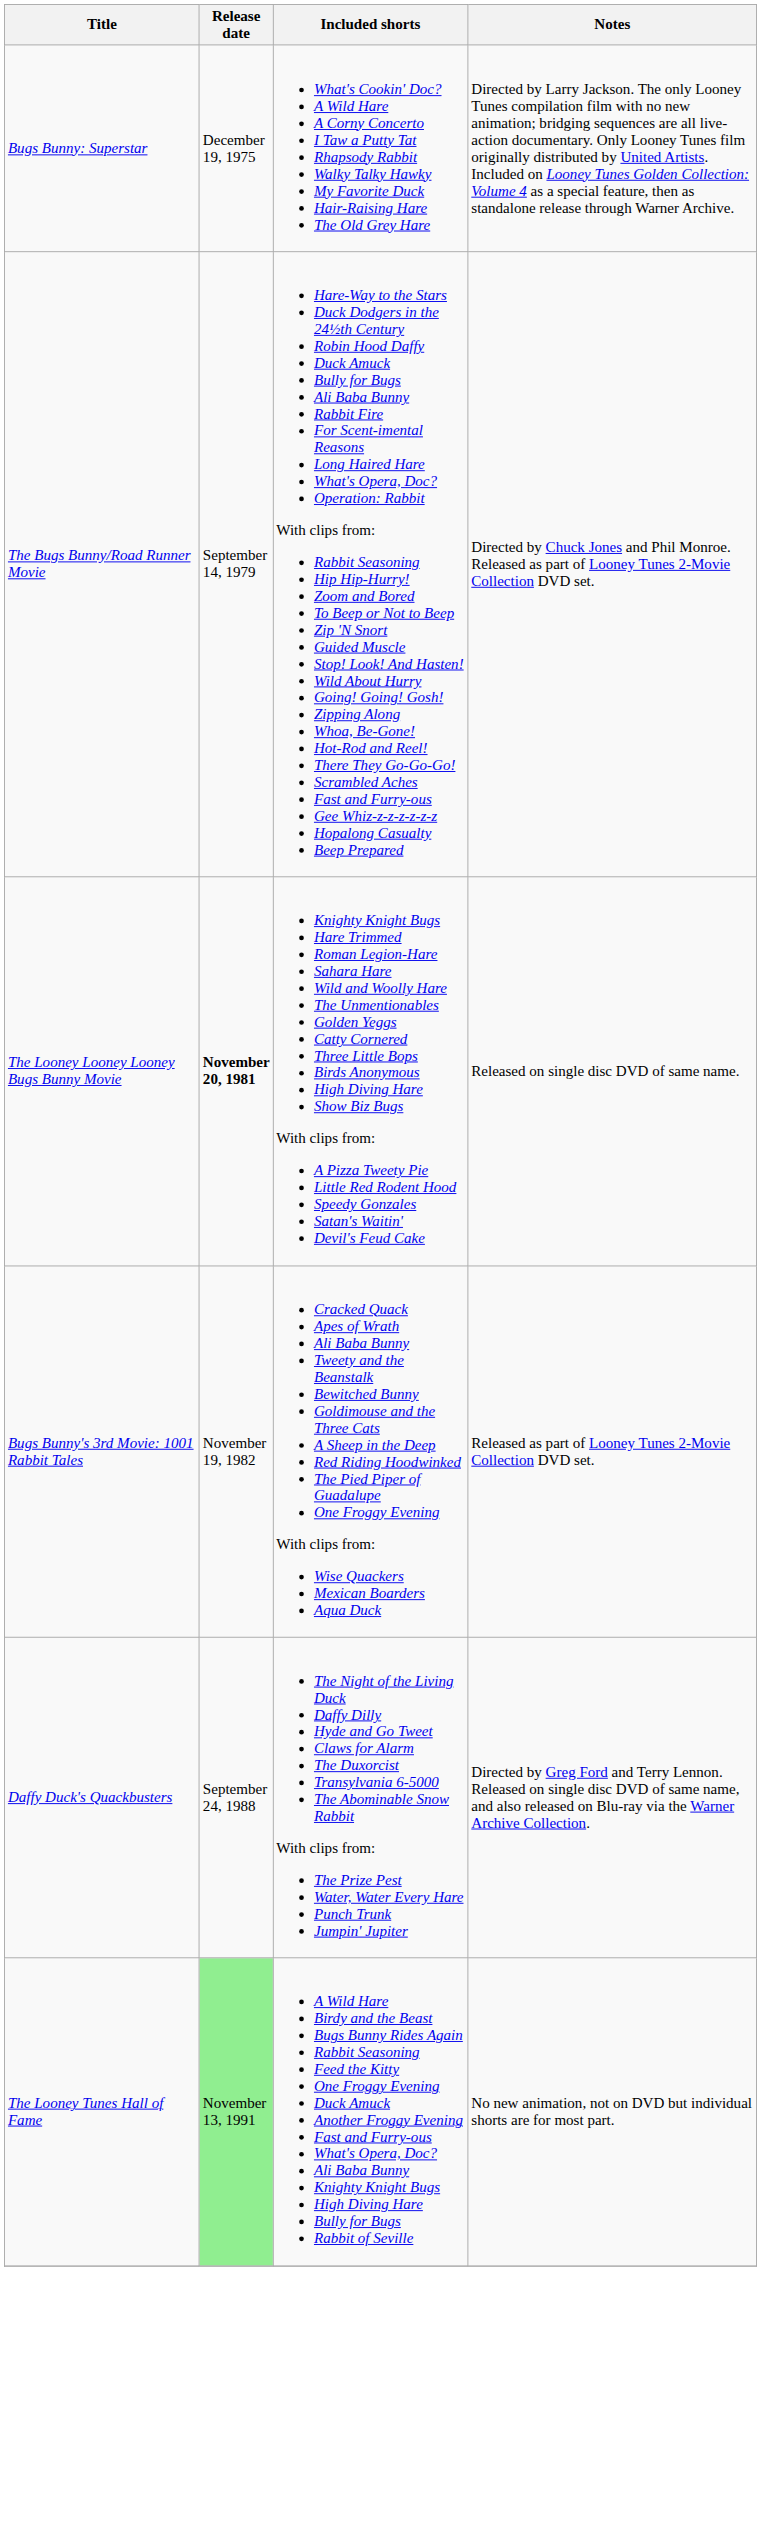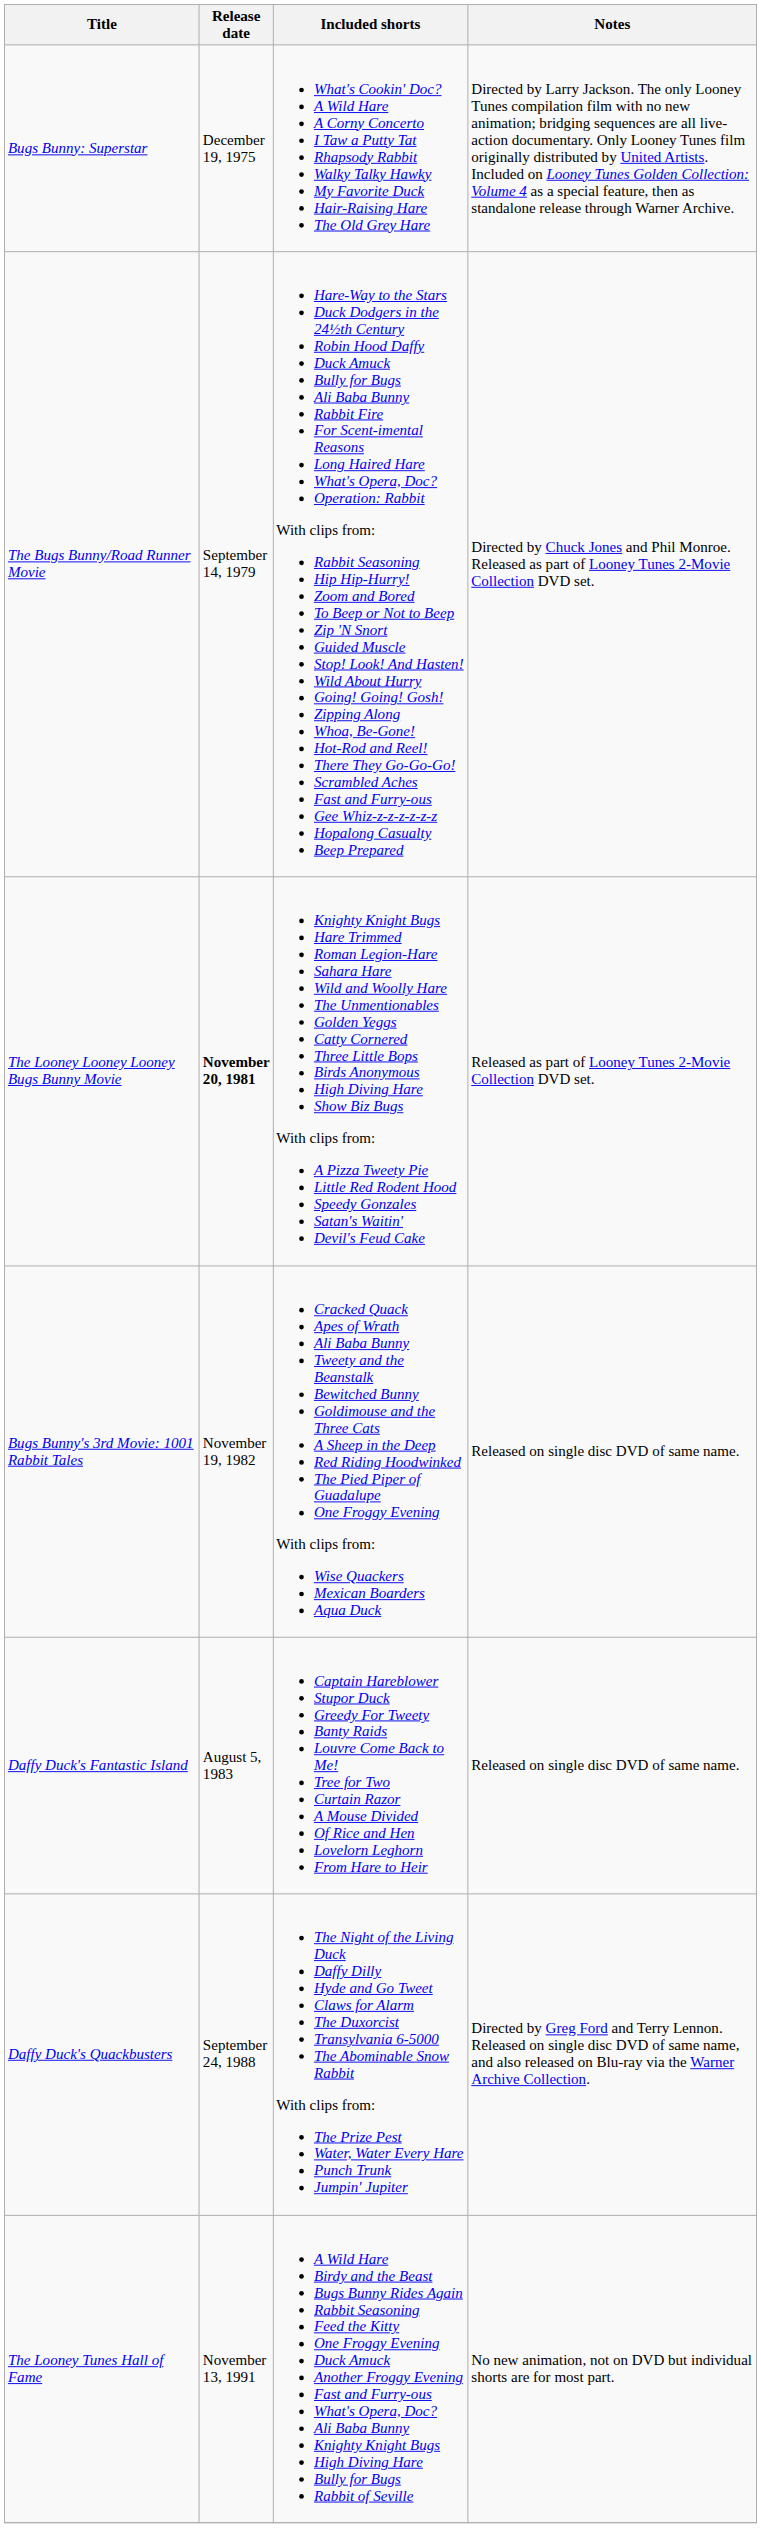The Looney Looney Looney Bugs Bunny Movie | Notes: Released on single disc DVD of same name. -> Released as part of Looney Tunes 2-Movie Collection DVD set.
Bugs Bunny's 3rd Movie: 1001 Rabbit Tales | Notes: Released as part of Looney Tunes 2-Movie Collection DVD set. -> Released on single disc DVD of same name.
+ row: Daffy Duck's Fantastic Island | August 5, 1983 | Captain Hareblower Stupor Duck Greedy For Tweety Banty Raids Louvre Come Back to Me! Tree for Two Curtain Razor A Mouse Divided Of Rice and Hen Lovelorn Leghorn From Hare to Heir | Released on single disc DVD of same name.
The Looney Tunes Hall of Fame | Release date: lightgreen background -> no background
